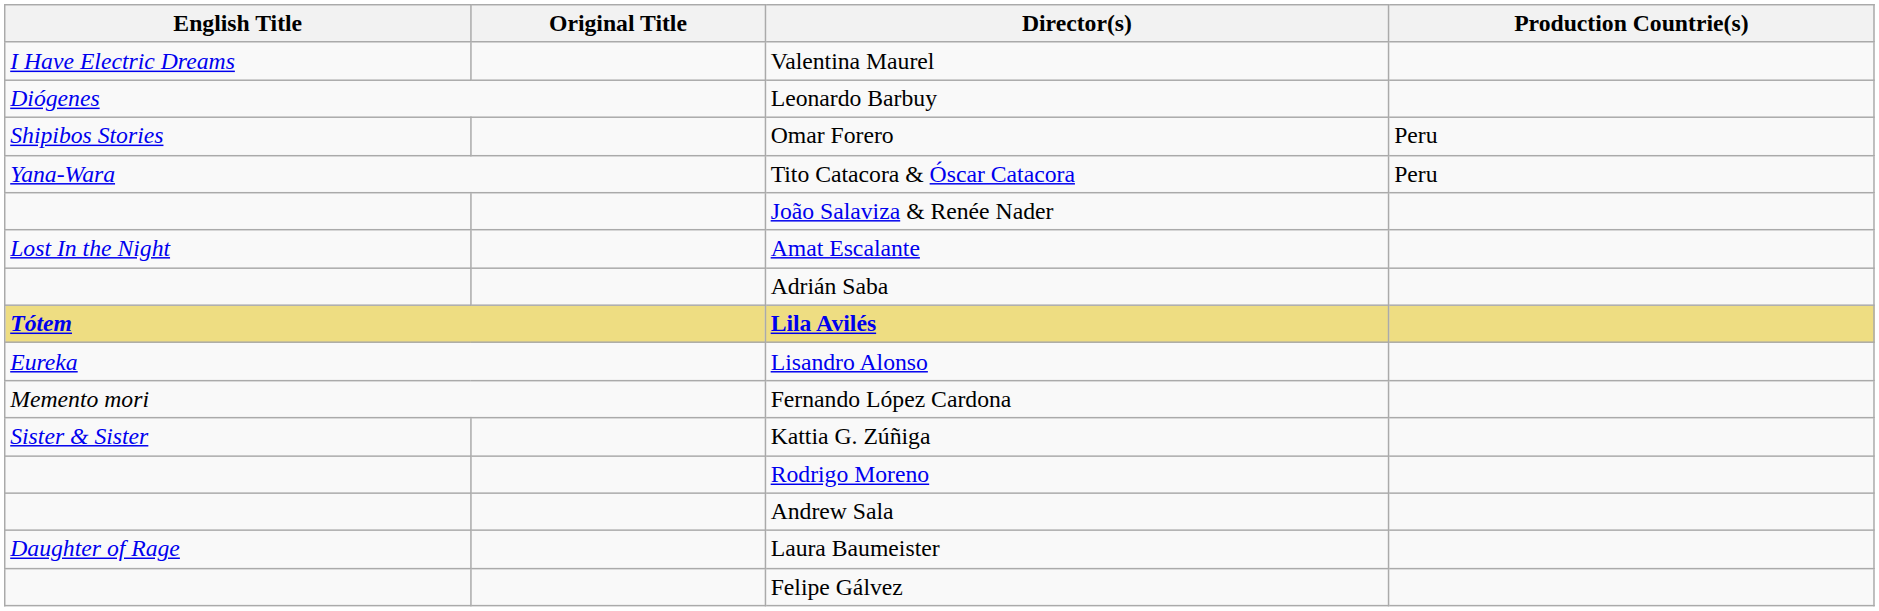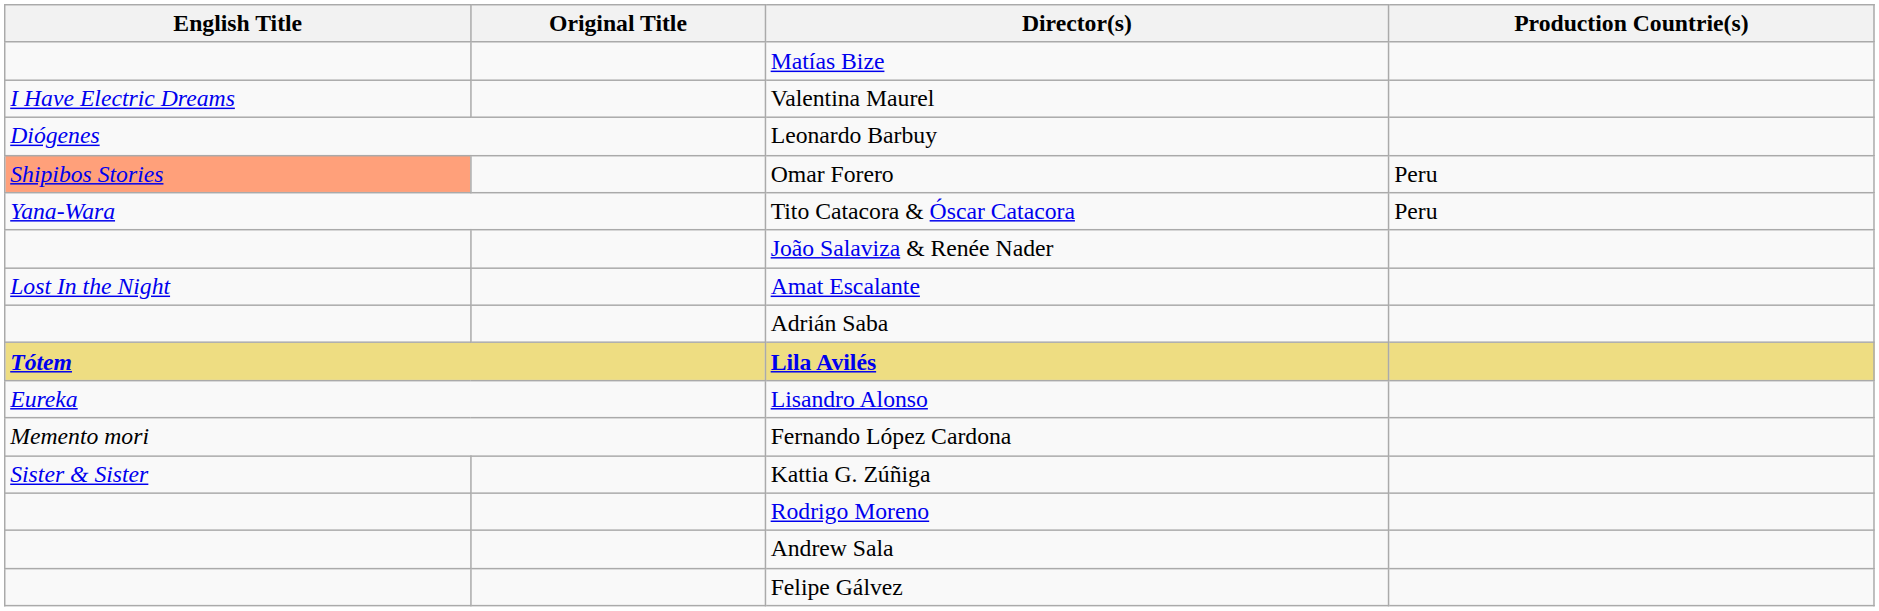+ row: Matías Bize
Omar Forero | English Title: no background -> lightsalmon background
- row: Daughter of Rage | Laura Baumeister
